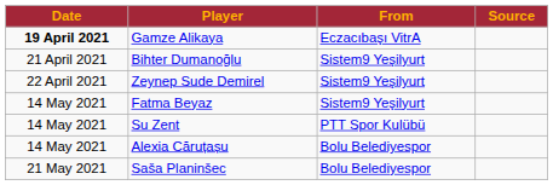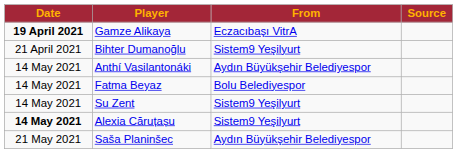- row: 22 April 2021 | Zeynep Sude Demirel | Sistem9 Yeşilyurt
+ row: 14 May 2021 | Anthí Vasilantonáki | Aydın Büyükşehir Belediyespor
Fatma Beyaz | From: Sistem9 Yeşilyurt -> Bolu Belediyespor
Su Zent | From: PTT Spor Kulübü -> Sistem9 Yeşilyurt
Alexia Căruțașu | Date: normal -> bold
Alexia Căruțașu | From: Bolu Belediyespor -> Sistem9 Yeşilyurt
Saša Planinšec | From: Bolu Belediyespor -> Aydın Büyükşehir Belediyespor
